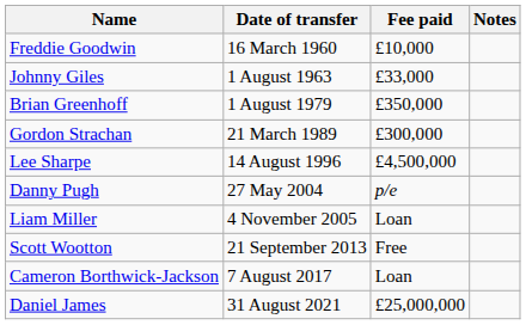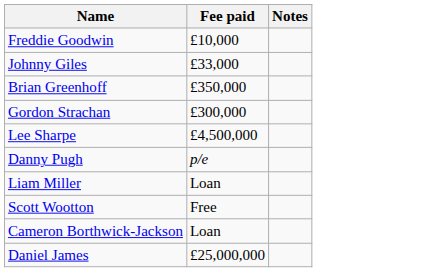- column: Date of transfer | 16 March 1960 | 1 August 1963 | 1 August 1979 | 21 March 1989 | 14 August 1996 | 27 May 2004 | 4 November 2005 | 21 September 2013 | 7 August 2017 | 31 August 2021
